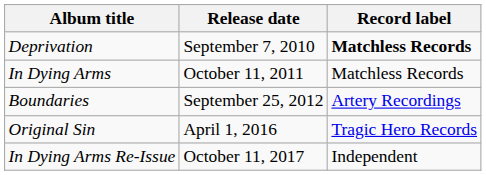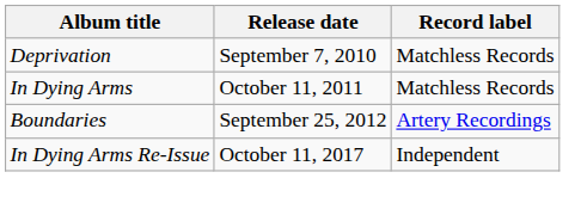Deprivation | Record label: bold -> normal
- row: Original Sin | April 1, 2016 | Tragic Hero Records
